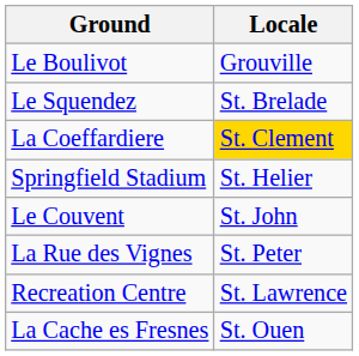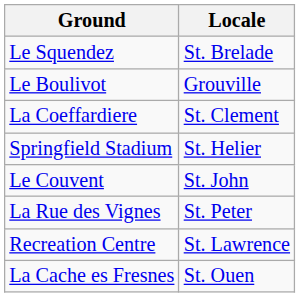rows swapped: Le Boulivot <-> Le Squendez
La Coeffardiere | Locale: gold background -> no background
